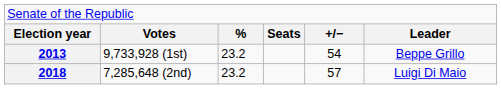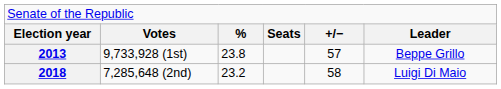2013 | column 3: 23.2 -> 23.8
2013 | column 5: 54 -> 57
2018 | column 5: 57 -> 58
